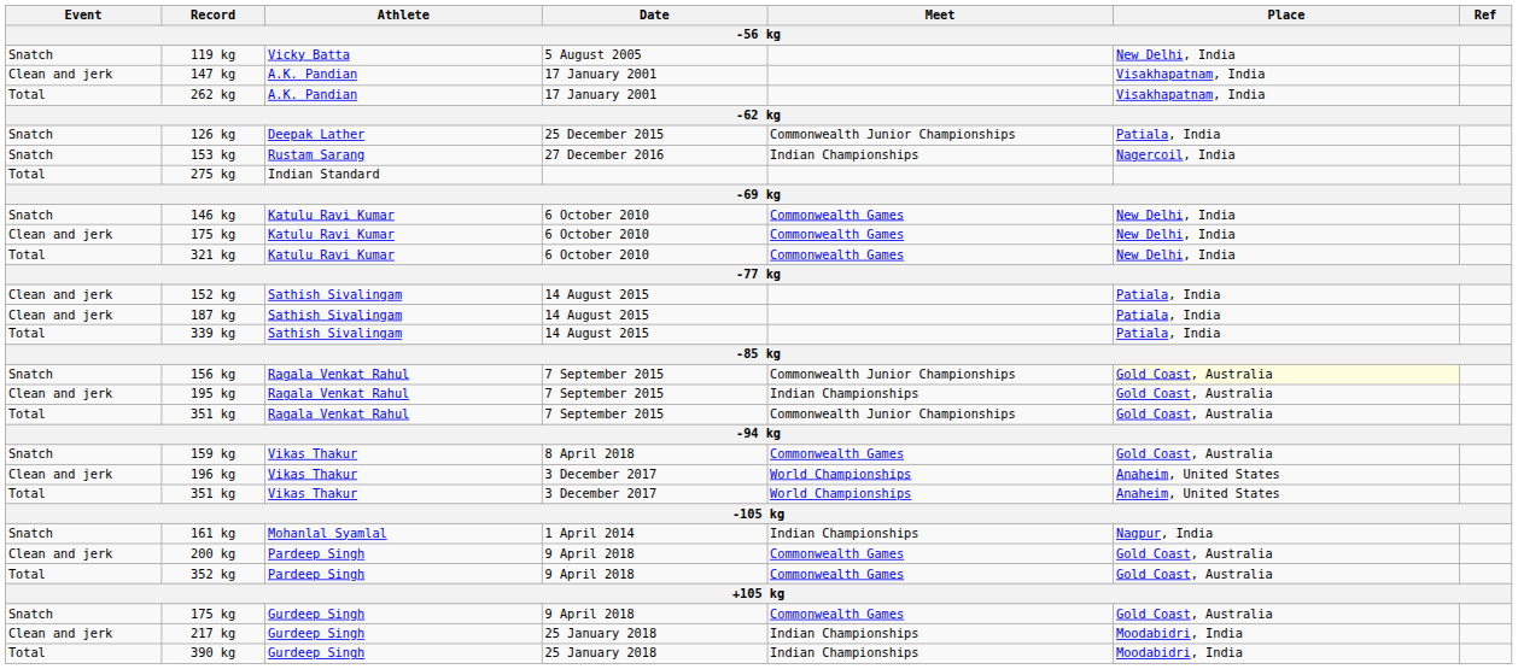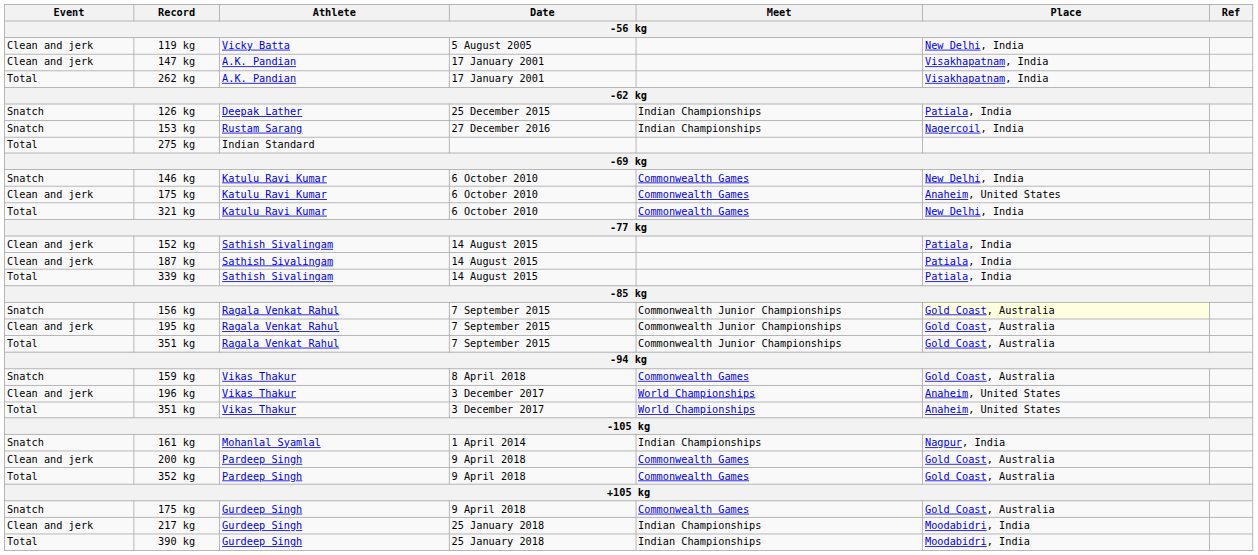119 kg | Event: Snatch -> Clean and jerk
126 kg | Meet: Commonwealth Junior Championships -> Indian Championships
175 kg / 6 October 2010 | Place: New Delhi, India -> Anaheim, United States
195 kg | Meet: Indian Championships -> Commonwealth Junior Championships
